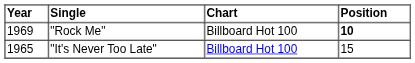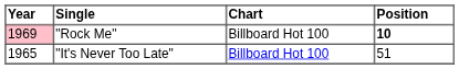"Rock Me" | Year: no background -> pink background
"It's Never Too Late" | Position: 15 -> 51
